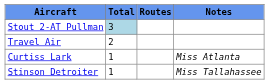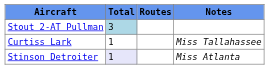- row: Travel Air | 2
Curtiss Lark | Notes: Miss Atlanta -> Miss Tallahassee
Stinson Detroiter | Total: no background -> lavender background
Stinson Detroiter | Notes: Miss Tallahassee -> Miss Atlanta
